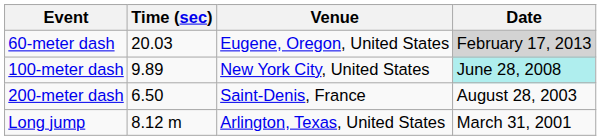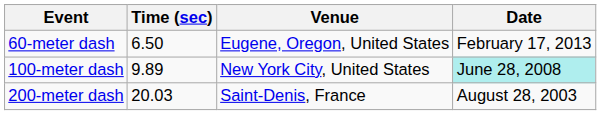60-meter dash | Time (sec): 20.03 -> 6.50
60-meter dash | Date: lightgrey background -> no background
200-meter dash | Time (sec): 6.50 -> 20.03
- row: Long jump | 8.12 m | Arlington, Texas, United States | March 31, 2001
